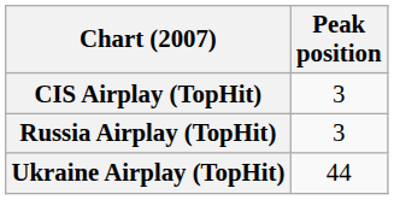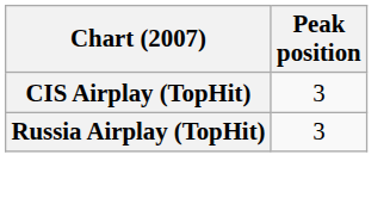- row: Ukraine Airplay (TopHit) | 44
